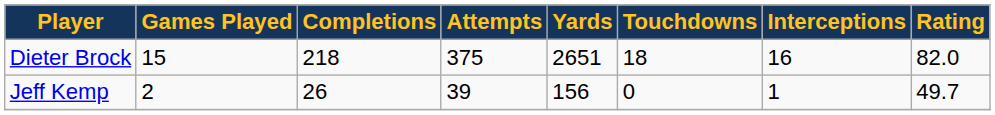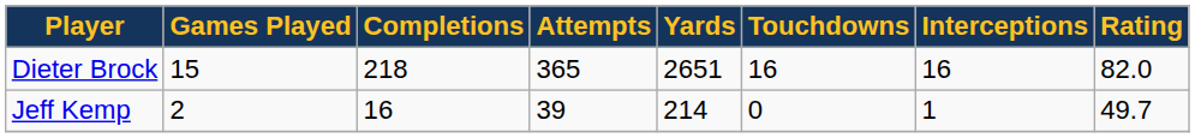Dieter Brock | Attempts: 375 -> 365
Dieter Brock | Touchdowns: 18 -> 16
Jeff Kemp | Completions: 26 -> 16
Jeff Kemp | Yards: 156 -> 214
